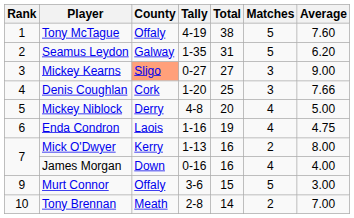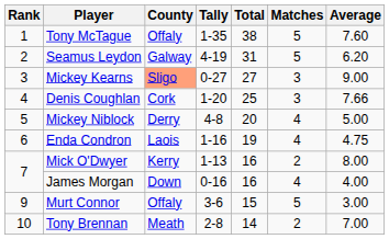Tony McTague | Tally: 4-19 -> 1-35
Seamus Leydon | Tally: 1-35 -> 4-19
